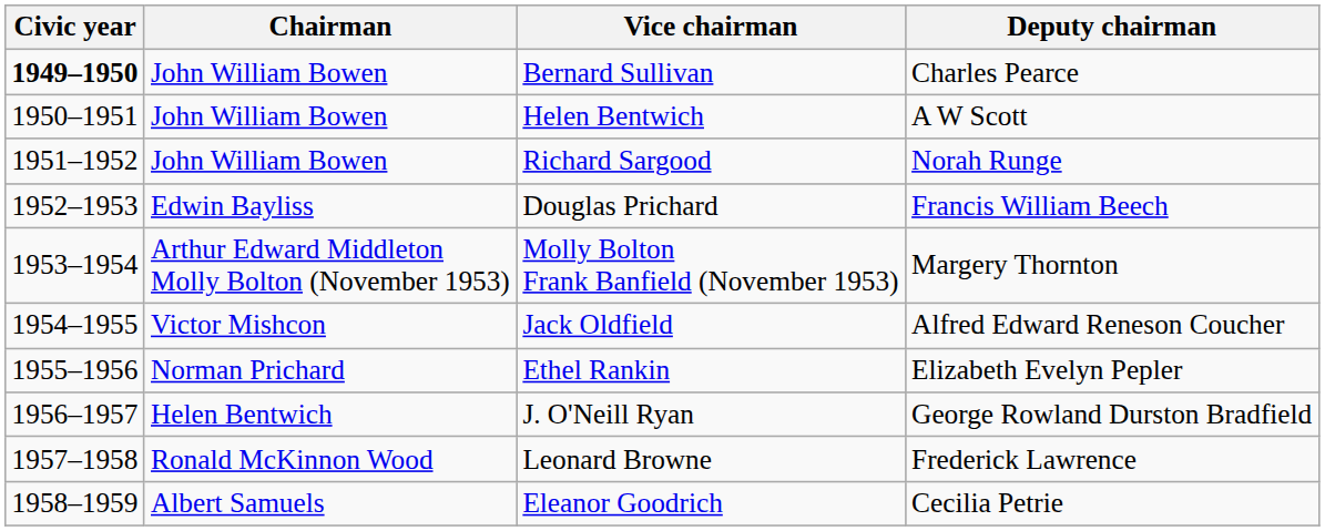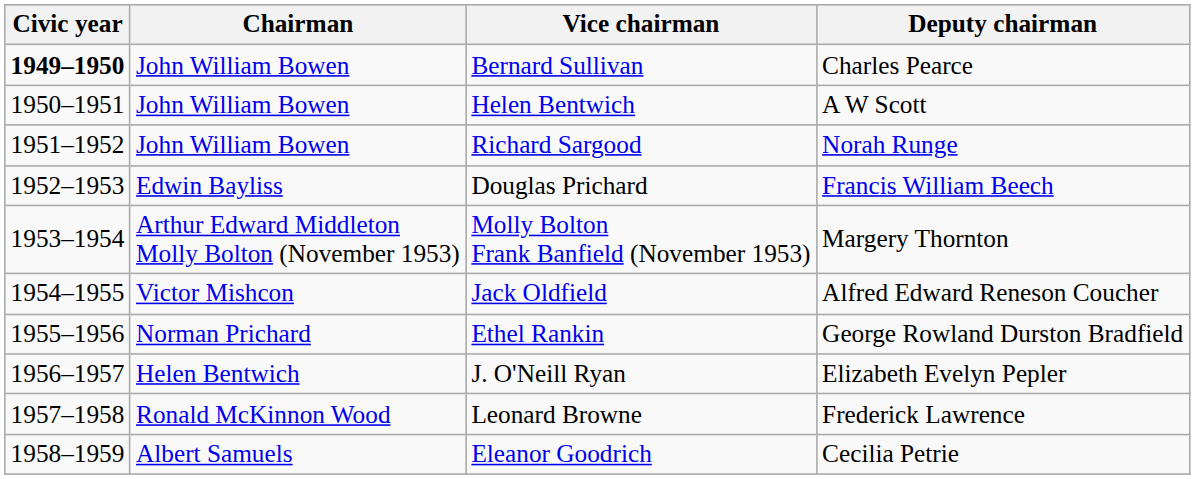Ethel Rankin | Deputy chairman: Elizabeth Evelyn Pepler -> George Rowland Durston Bradfield
J. O'Neill Ryan | Deputy chairman: George Rowland Durston Bradfield -> Elizabeth Evelyn Pepler
